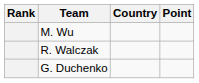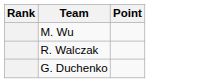- column: Country
